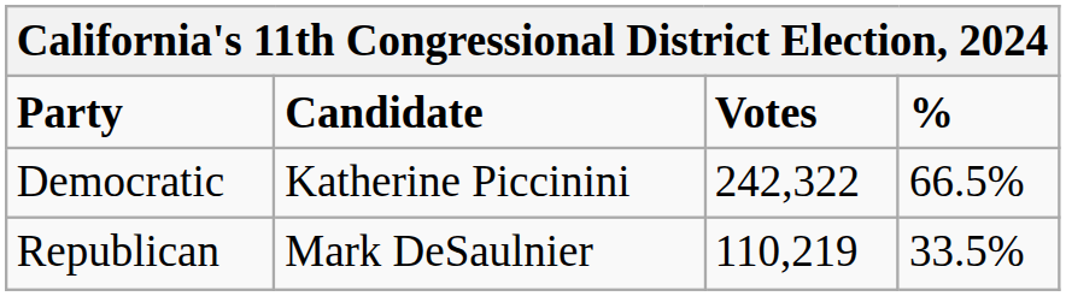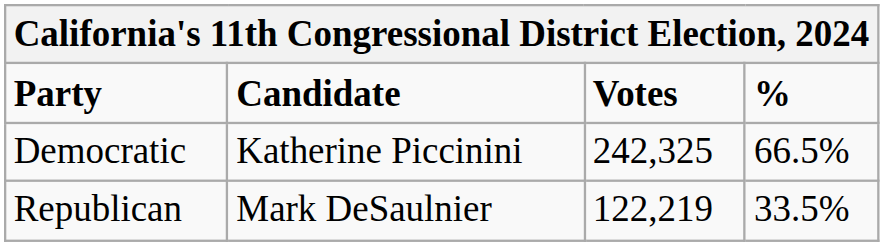Democratic | Votes: 242,322 -> 242,325
Republican | Votes: 110,219 -> 122,219
